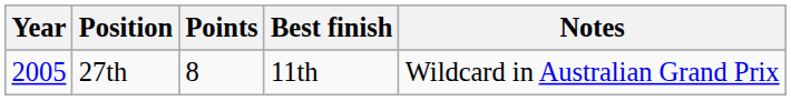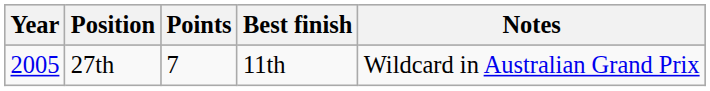27th | Points: 8 -> 7
